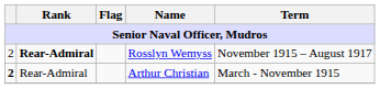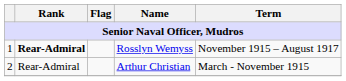Rosslyn Wemyss | column 1: 2 -> 1
Arthur Christian | column 1: bold -> normal
